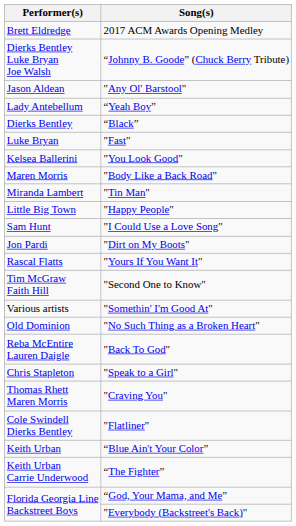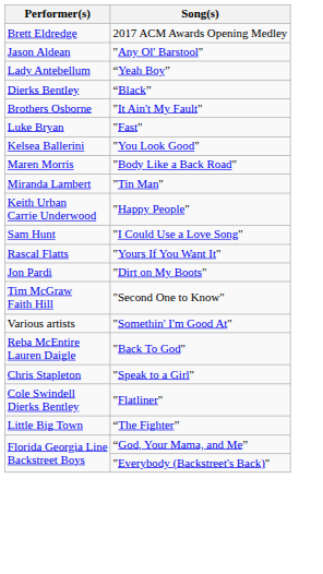- row: Dierks Bentley Luke Bryan Joe Walsh | “Johnny B. Goode” (Chuck Berry Tribute)
+ row: Brothers Osborne | "It Ain't My Fault"
"Happy People" | Performer(s): Little Big Town -> Keith Urban Carrie Underwood
rows swapped: "Dirt on My Boots" <-> "Yours If You Want It"
- row: Old Dominion | "No Such Thing as a Broken Heart"
- row: Thomas Rhett Maren Morris | "Craving You"
- row: Keith Urban | “Blue Ain't Your Color”
“The Fighter” | Performer(s): Keith Urban Carrie Underwood -> Little Big Town
